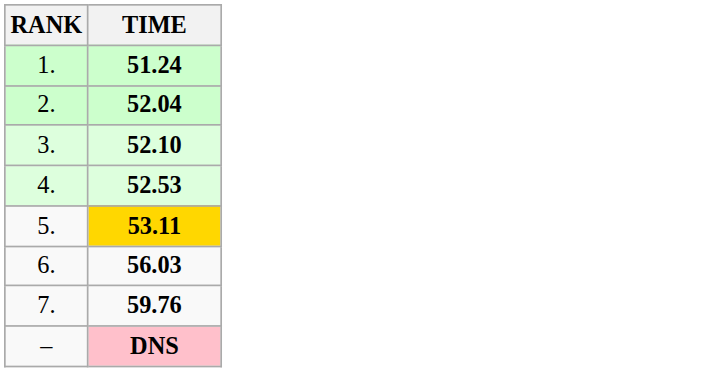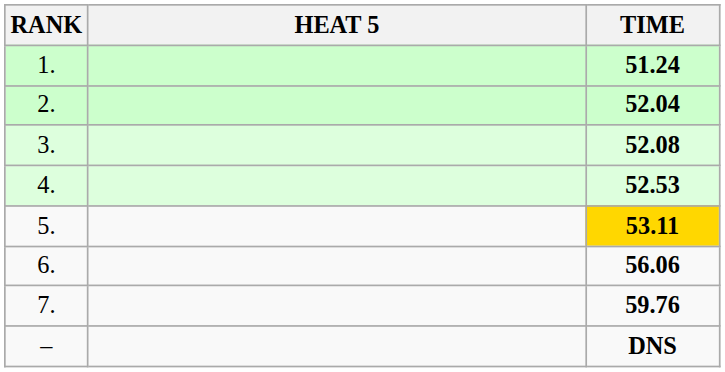+ column: HEAT 5
3. | TIME: 52.10 -> 52.08
6. | TIME: 56.03 -> 56.06
– | TIME: pink background -> no background
